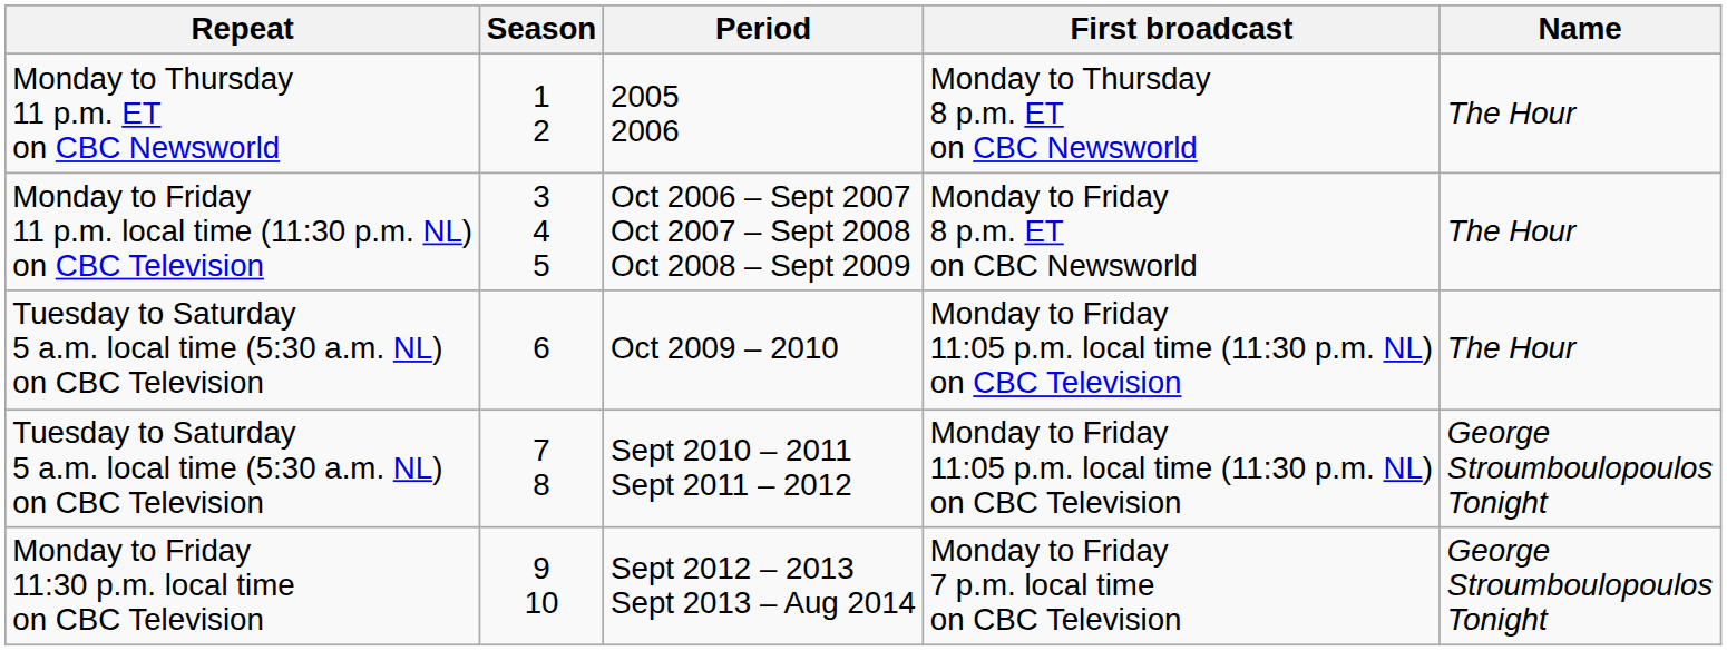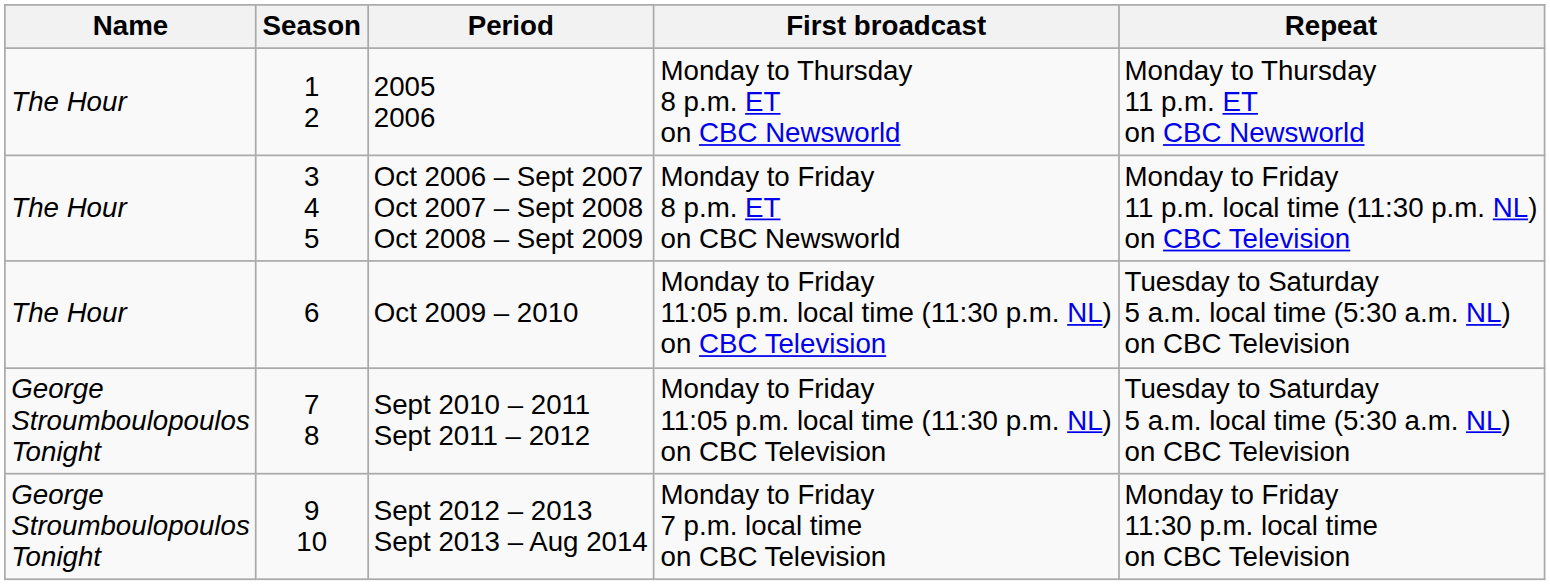columns swapped: Name <-> Repeat
